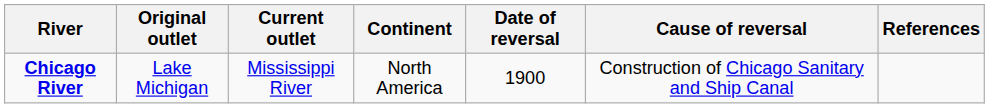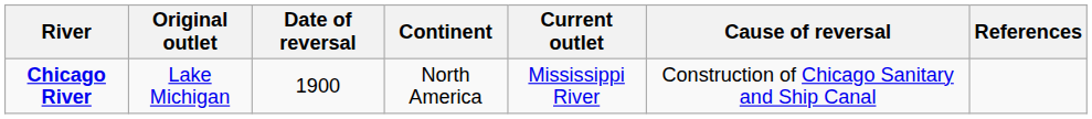columns swapped: Current outlet <-> Date of reversal
